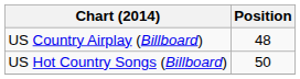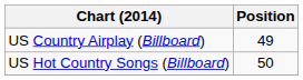US Country Airplay (Billboard) | Position: 48 -> 49
